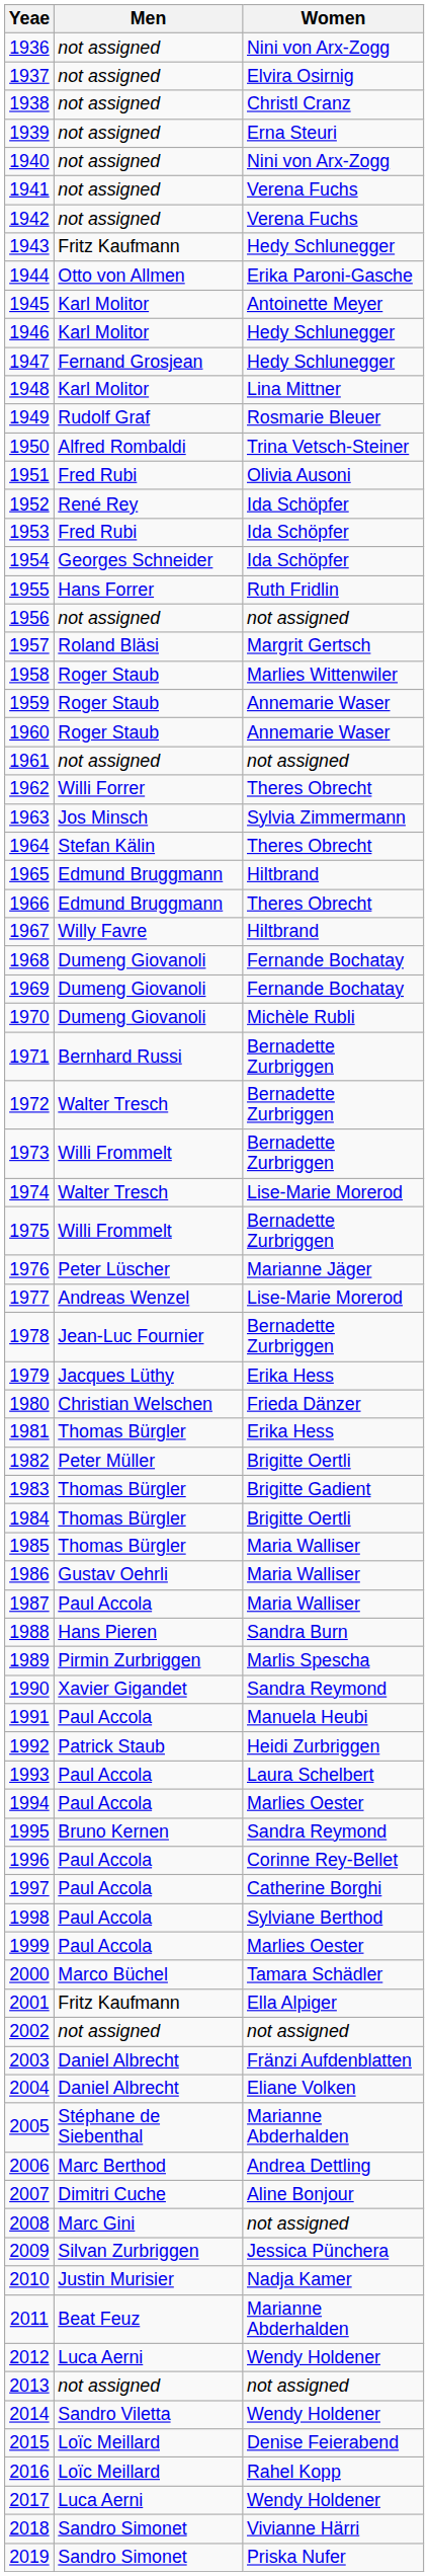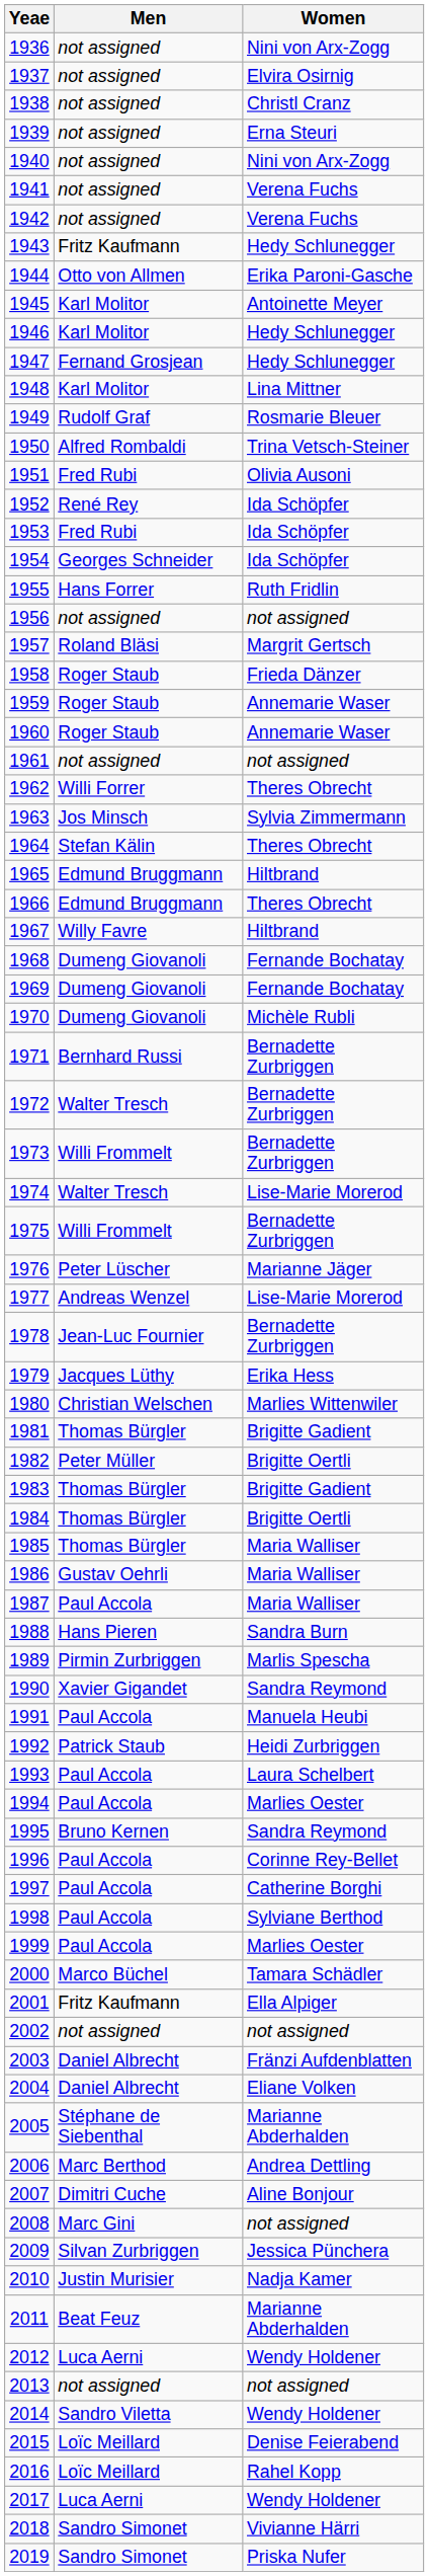1958 | Women: Marlies Wittenwiler -> Frieda Dänzer
1980 | Women: Frieda Dänzer -> Marlies Wittenwiler
1981 | Women: Erika Hess -> Brigitte Gadient
